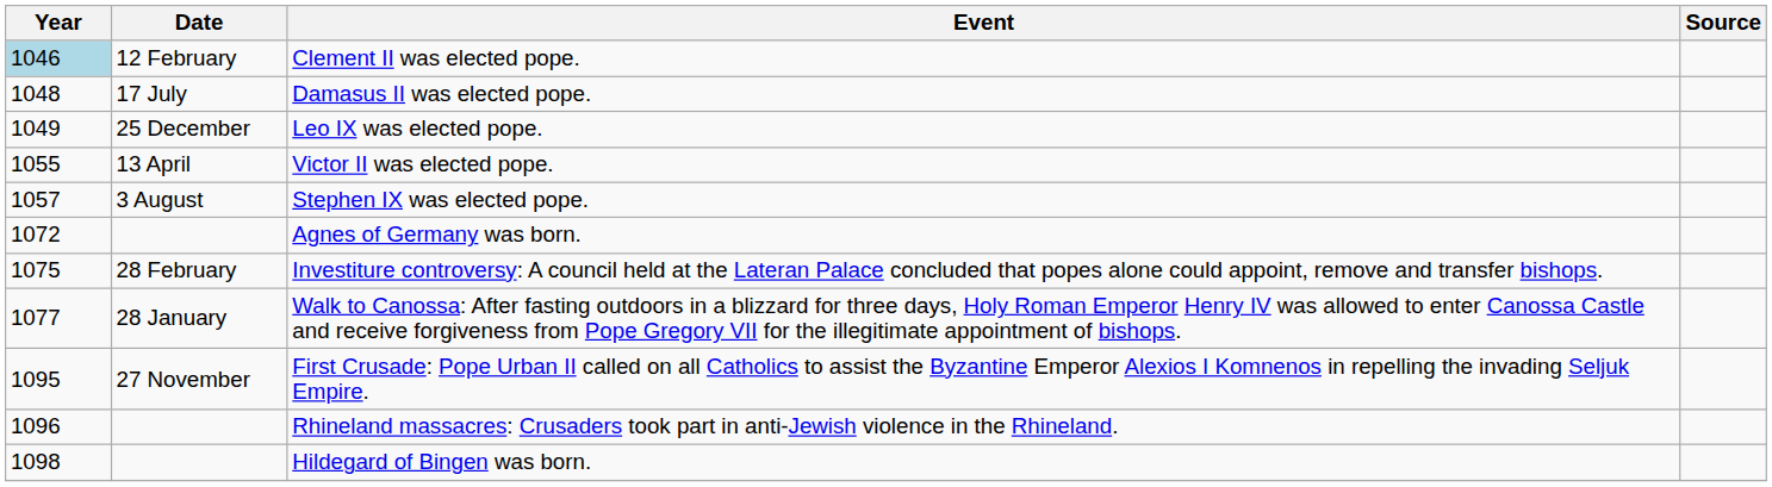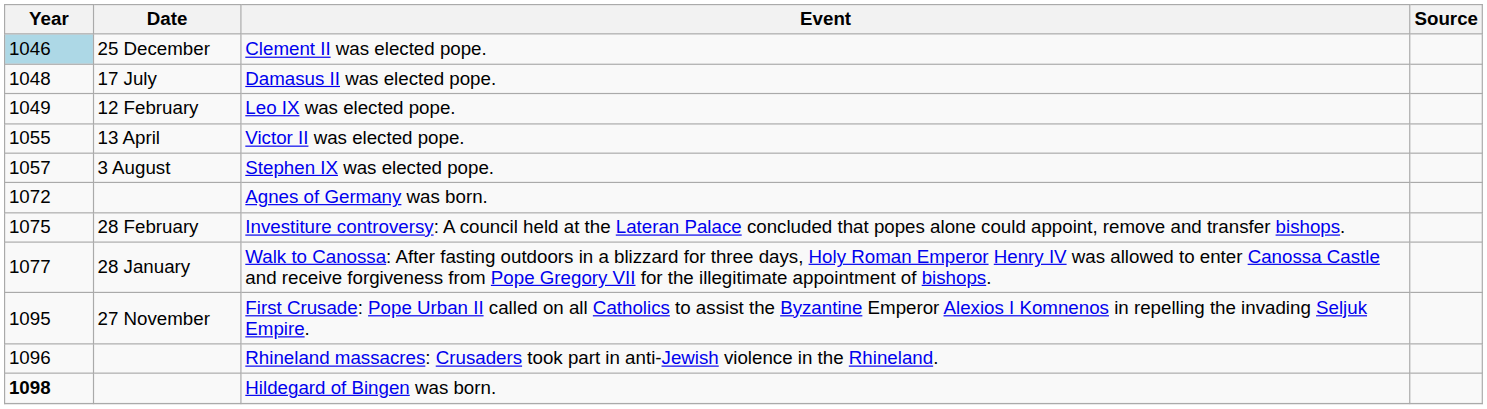Clement II was elected pope. | Date: 12 February -> 25 December
Leo IX was elected pope. | Date: 25 December -> 12 February
Hildegard of Bingen was born. | Year: normal -> bold
